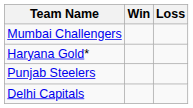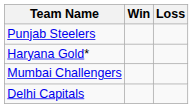rows swapped: Punjab Steelers <-> Mumbai Challengers
